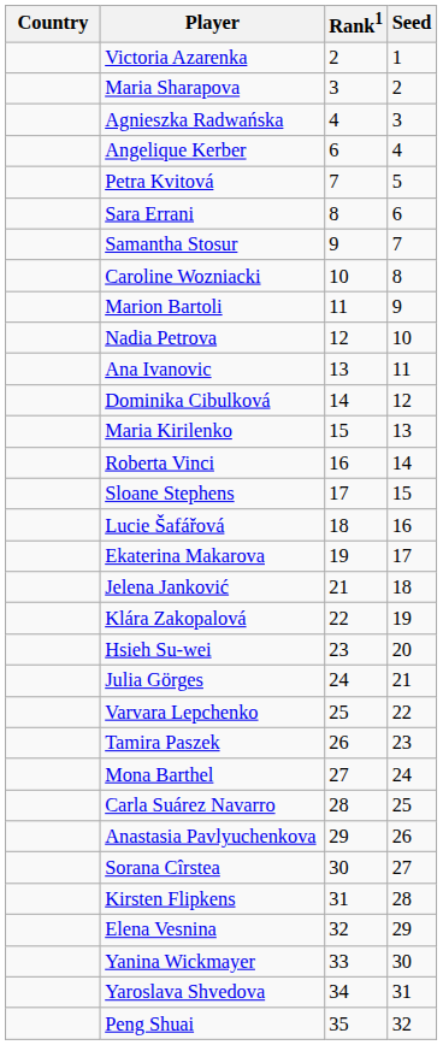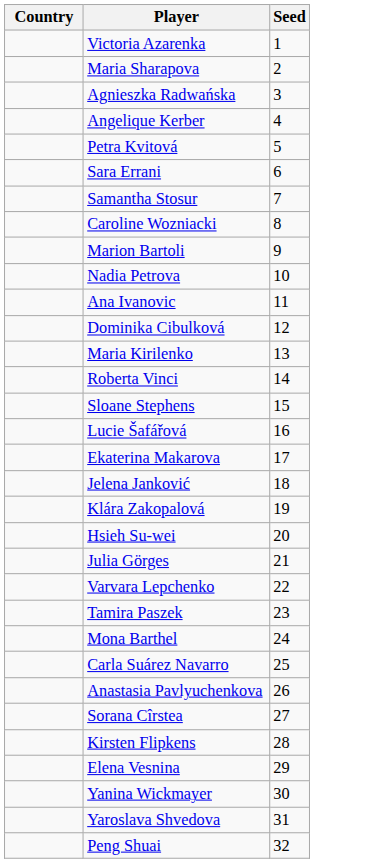- column: Rank1 | 2 | 3 | 4 | 6 | 7 | 8 | 9 | 10 | 11 | 12 | 13 | 14 | 15 | 16 | 17 | 18 | 19 | 21 | 22 | 23 | 24 | 25 | 26 | 27 | 28 | 29 | 30 | 31 | 32 | 33 | 34 | 35
